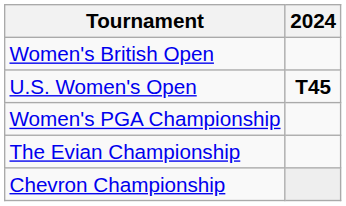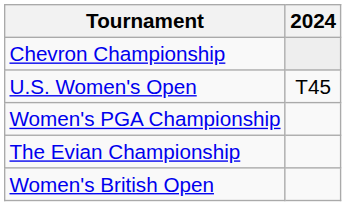rows swapped: Chevron Championship <-> Women's British Open
U.S. Women's Open | 2024: bold -> normal
